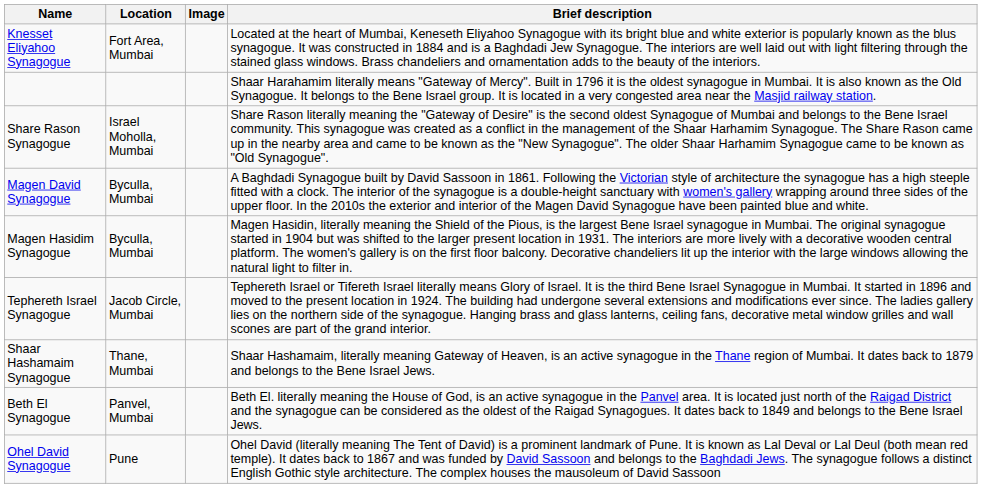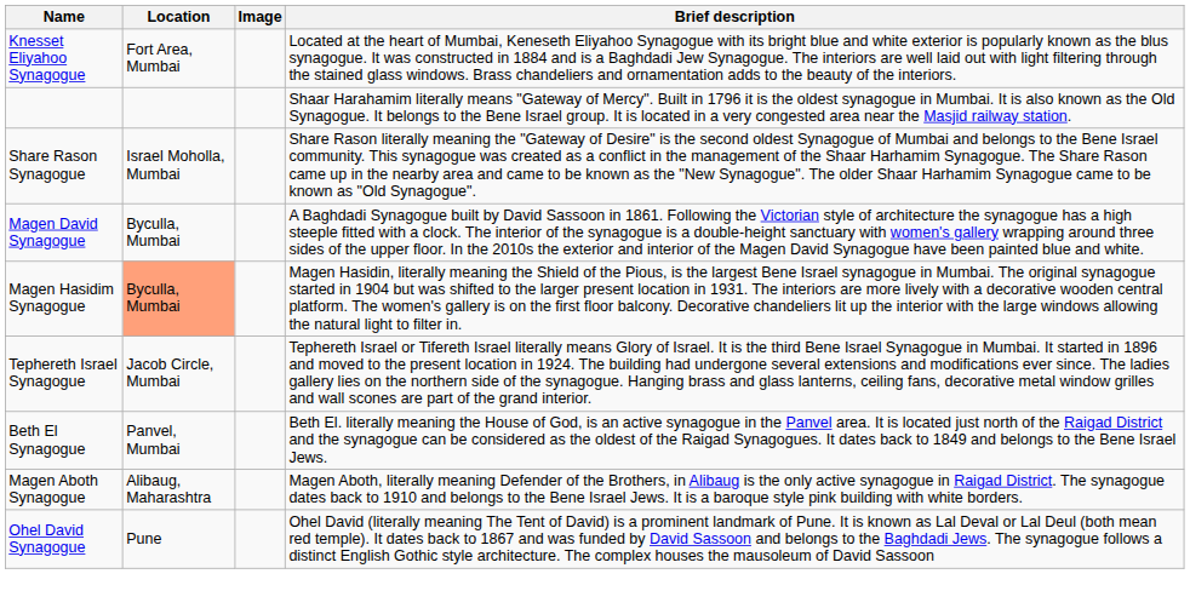Magen Hasidim Synagogue | Location: no background -> lightsalmon background
- row: Shaar Hashamaim Synagogue | Thane, Mumbai | Shaar Hashamaim, literally meaning Gateway of Heaven, is an active synagogue in the Thane region of Mumbai. It dates back to 1879 and belongs to the Bene Israel Jews.
+ row: Magen Aboth Synagogue | Alibaug, Maharashtra | Magen Aboth, literally meaning Defender of the Brothers, in Alibaug is the only active synagogue in Raigad District. The synagogue dates back to 1910 and belongs to the Bene Israel Jews. It is a baroque style pink building with white borders.
